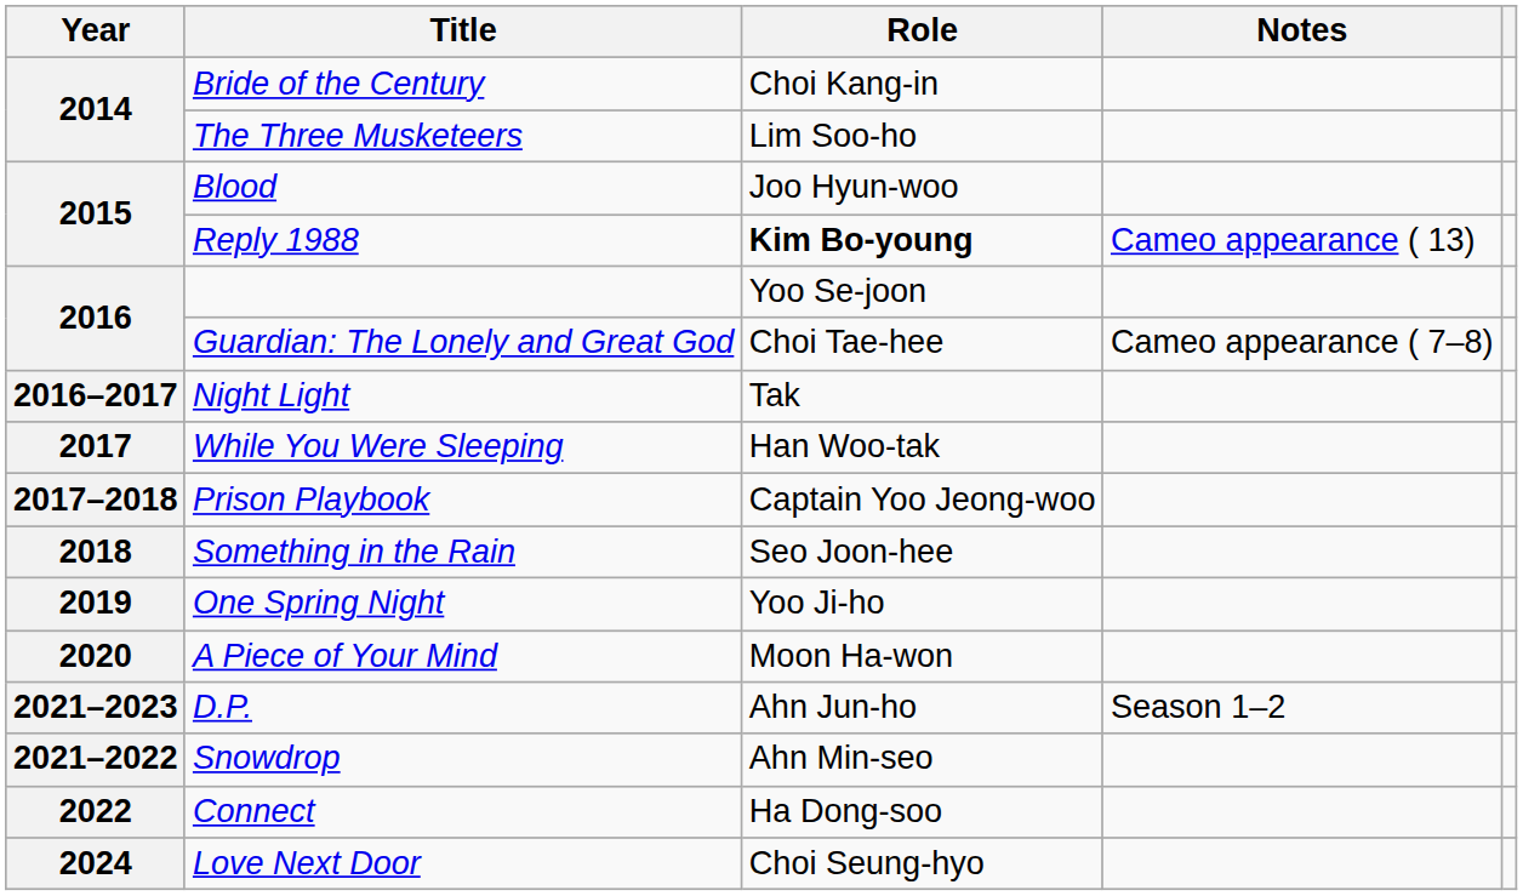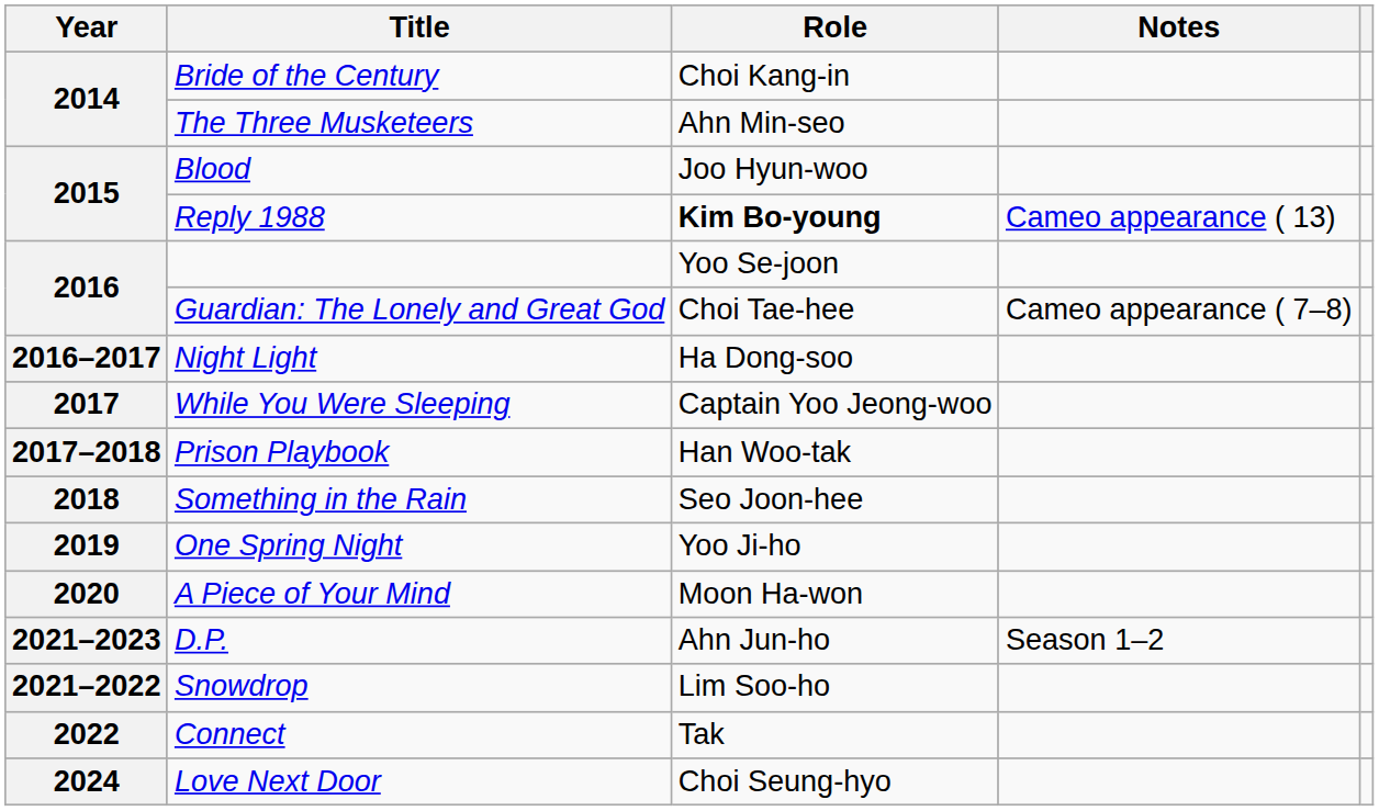The Three Musketeers | Role: Lim Soo-ho -> Ahn Min-seo
Night Light | Role: Tak -> Ha Dong-soo
While You Were Sleeping | Role: Han Woo-tak -> Captain Yoo Jeong-woo
Prison Playbook | Role: Captain Yoo Jeong-woo -> Han Woo-tak
Snowdrop | Role: Ahn Min-seo -> Lim Soo-ho
Connect | Role: Ha Dong-soo -> Tak
